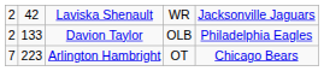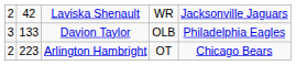Davion Taylor | column 1: 2 -> 3
Arlington Hambright | column 1: 7 -> 2
